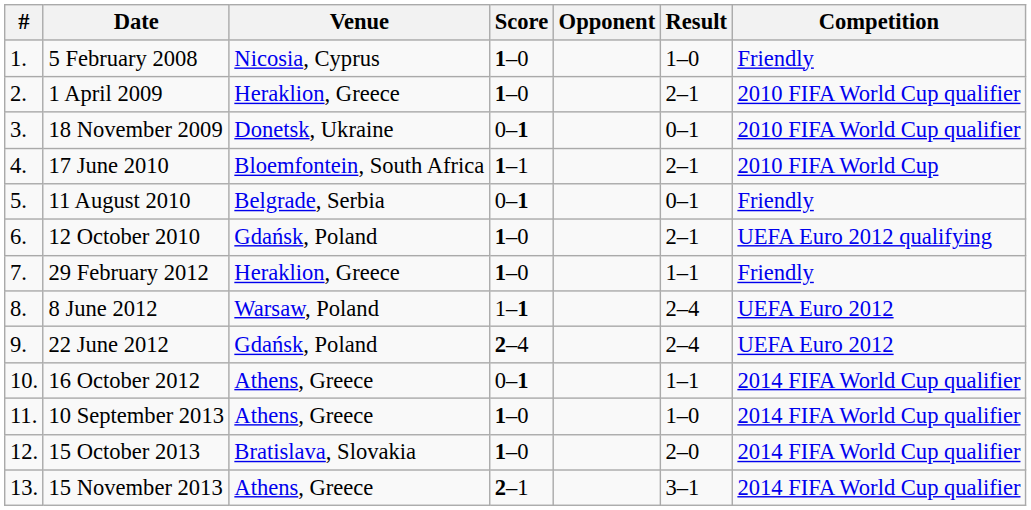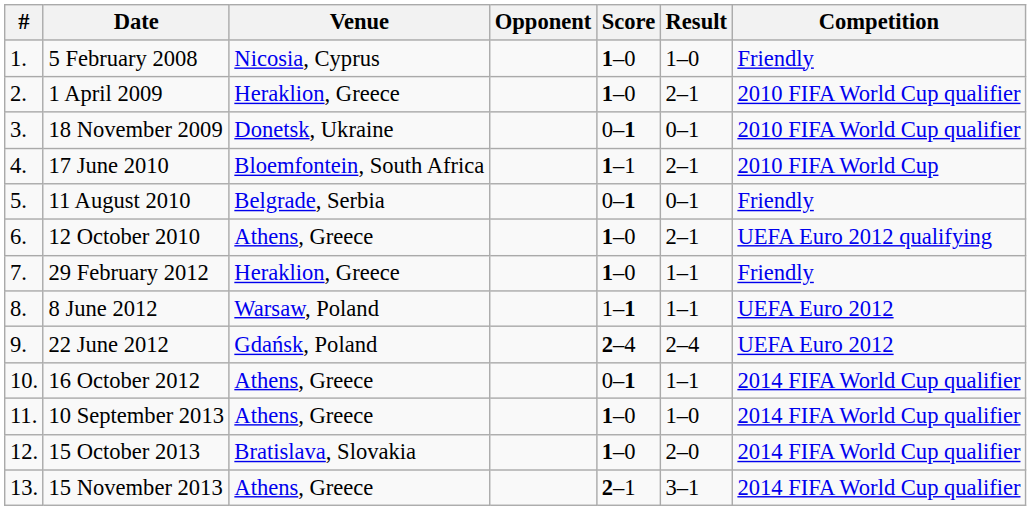columns swapped: Opponent <-> Score
12 October 2010 | Venue: Gdańsk, Poland -> Athens, Greece
8 June 2012 | Result: 2–4 -> 1–1
